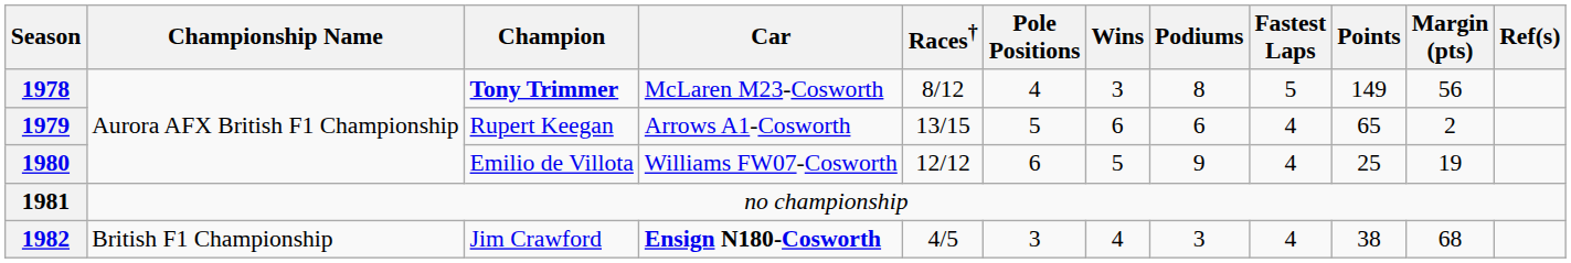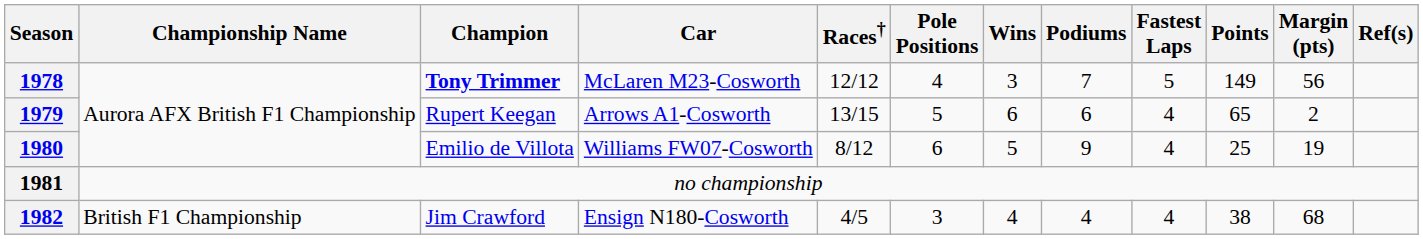1978 | Races†: 8/12 -> 12/12
1978 | Podiums: 8 -> 7
1980 | Races†: 12/12 -> 8/12
1982 | Car: bold -> normal
1982 | Podiums: 3 -> 4
